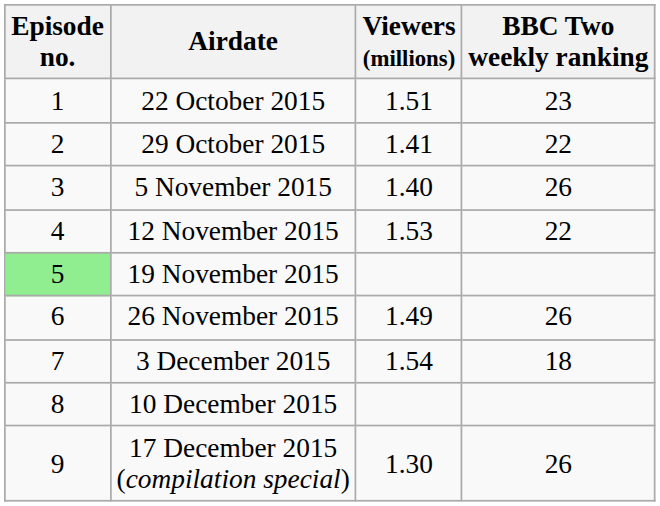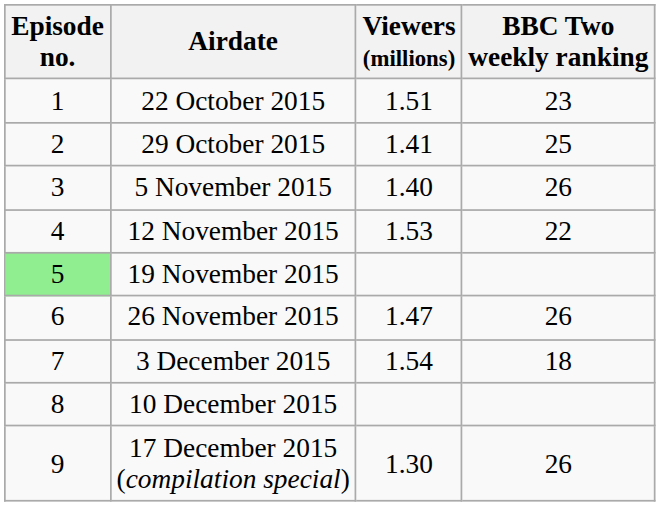29 October 2015 | BBC Two weekly ranking: 22 -> 25
26 November 2015 | Viewers (millions): 1.49 -> 1.47
